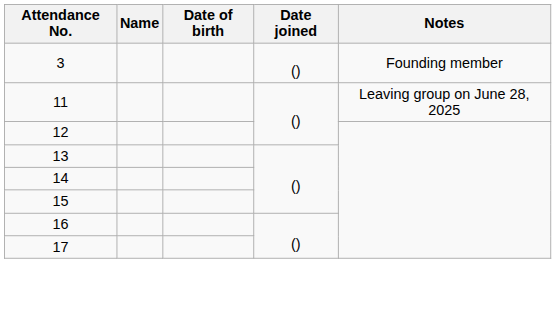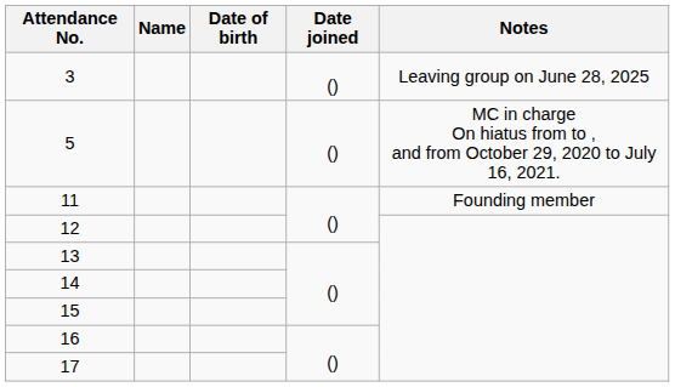3 | Notes: Founding member -> Leaving group on June 28, 2025
+ row: 5 | () | MC in charge On hiatus from to , and from October 29, 2020 to July 16, 2021.
11 | Notes: Leaving group on June 28, 2025 -> Founding member
